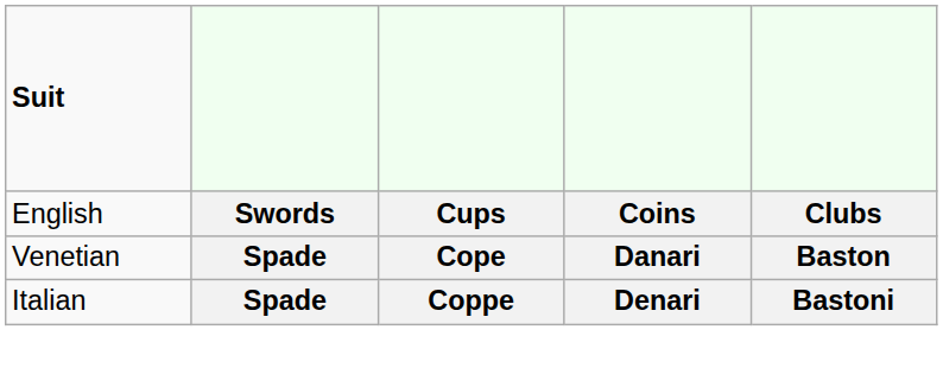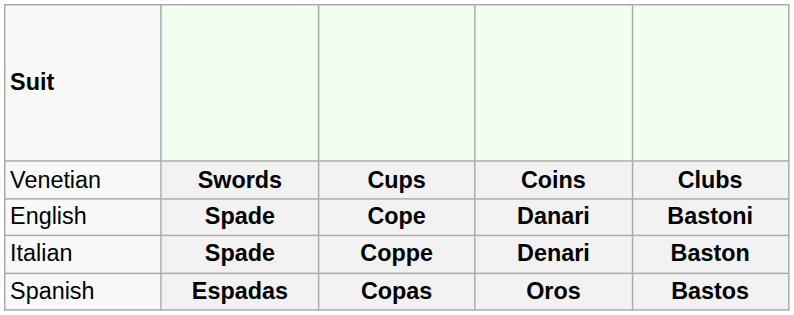Cups | Suit: English -> Venetian
Cope | Suit: Venetian -> English
Cope | column 5: Baston -> Bastoni
Coppe | column 5: Bastoni -> Baston
+ row: Spanish | Espadas | Copas | Oros | Bastos
